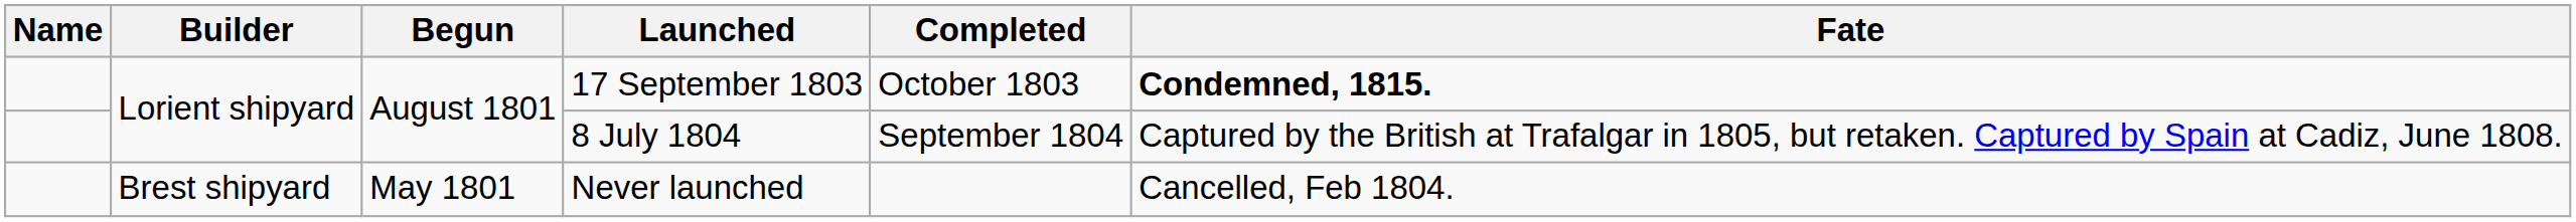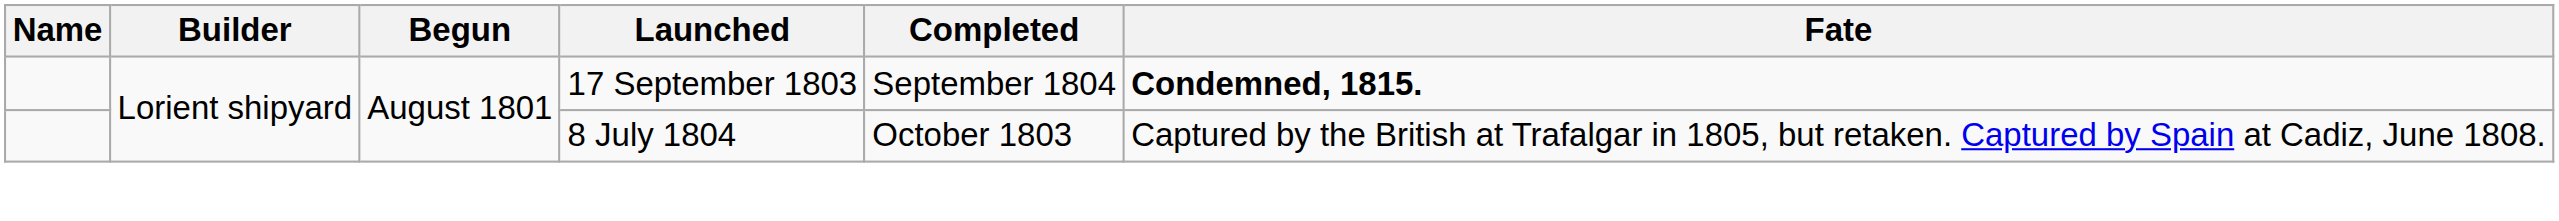17 September 1803 | Completed: October 1803 -> September 1804
8 July 1804 | Completed: September 1804 -> October 1803
- row: Brest shipyard | May 1801 | Never launched | Cancelled, Feb 1804.
